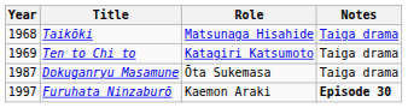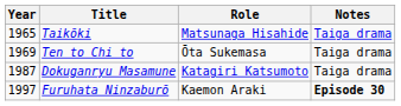Taikōki | Year: 1968 -> 1965
Ten to Chi to | Role: Katagiri Katsumoto -> Ōta Sukemasa
Dokuganryu Masamune | Role: Ōta Sukemasa -> Katagiri Katsumoto
